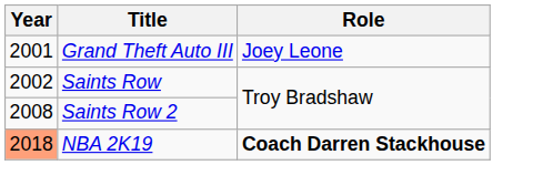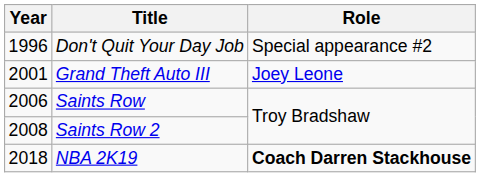+ row: 1996 | Don't Quit Your Day Job | Special appearance #2
Saints Row | Year: 2002 -> 2006
NBA 2K19 | Year: lightsalmon background -> no background
